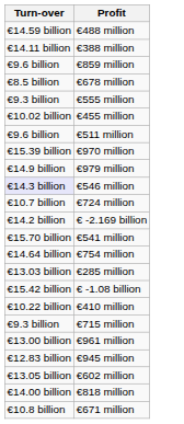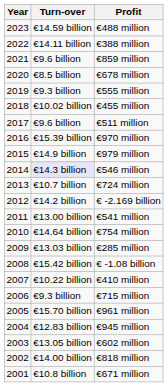+ column: Year | 2023 | 2022 | 2021 | 2020 | 2019 | 2018 | 2017 | 2016 | 2015 | 2014 | 2013 | 2012 | 2011 | 2010 | 2009 | 2008 | 2007 | 2006 | 2005 | 2004 | 2003 | 2002 | 2001
€541 million | Turn-over: €15.70 billion -> €13.00 billion
€961 million | Turn-over: €13.00 billion -> €15.70 billion
